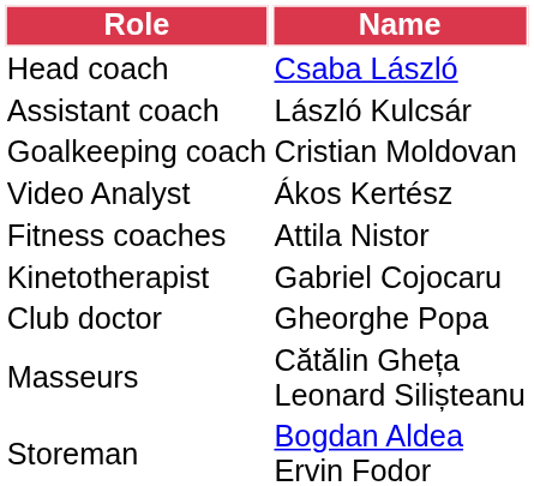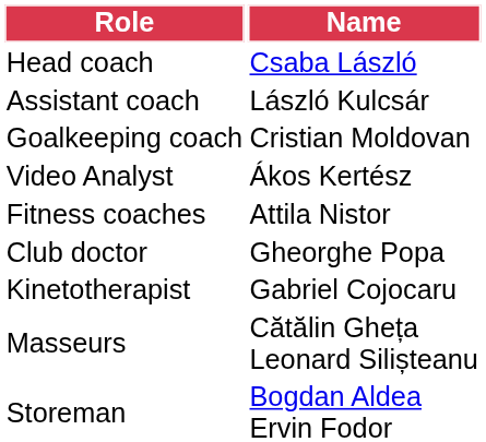rows swapped: Club doctor <-> Kinetotherapist
